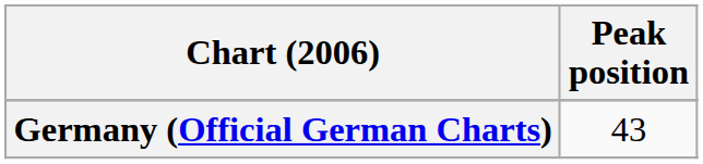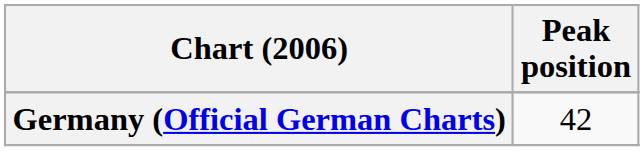Germany (Official German Charts) | Peak position: 43 -> 42
